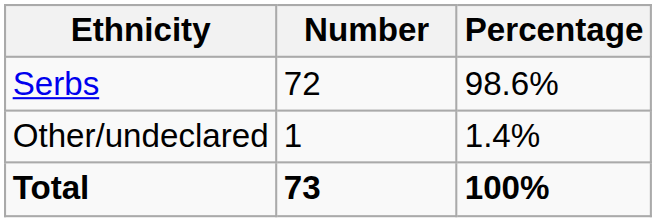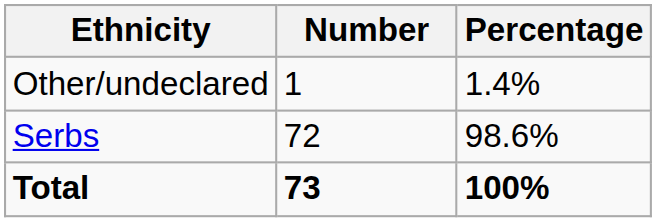rows swapped: Serbs <-> Other/undeclared
